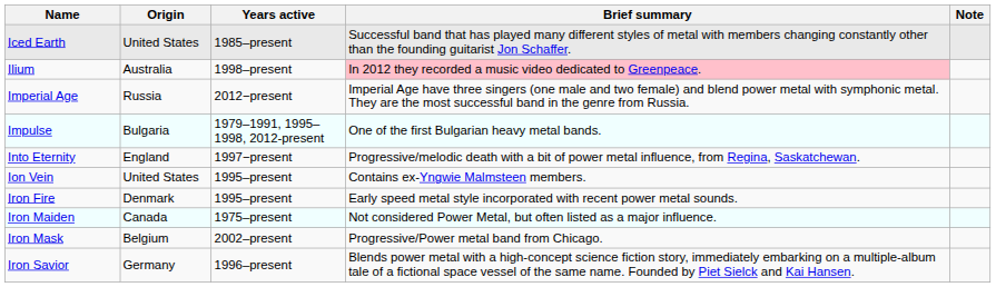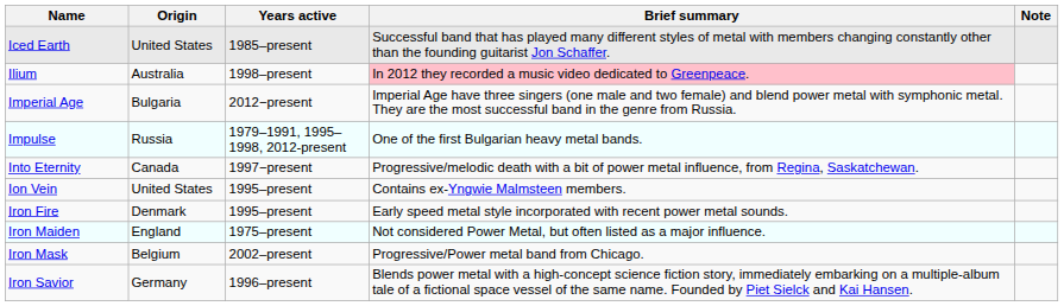Imperial Age | Origin: Russia -> Bulgaria
Impulse | Origin: Bulgaria -> Russia
Into Eternity | Origin: England -> Canada
Iron Maiden | Origin: Canada -> England
